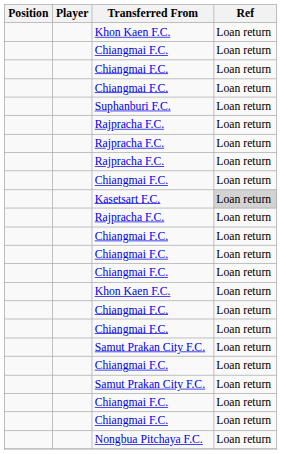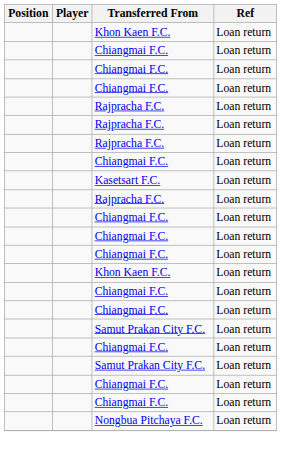- row: Suphanburi F.C. | Loan return
Kasetsart F.C. | Ref: lightgrey background -> no background
